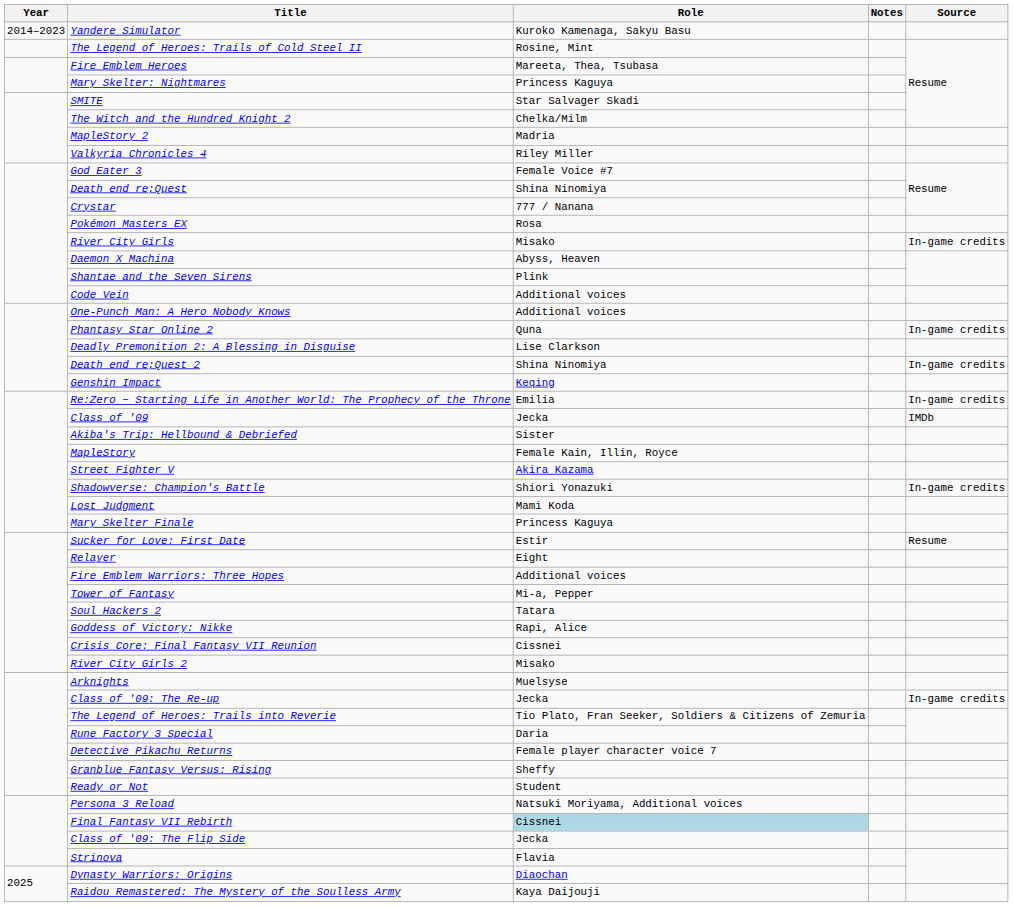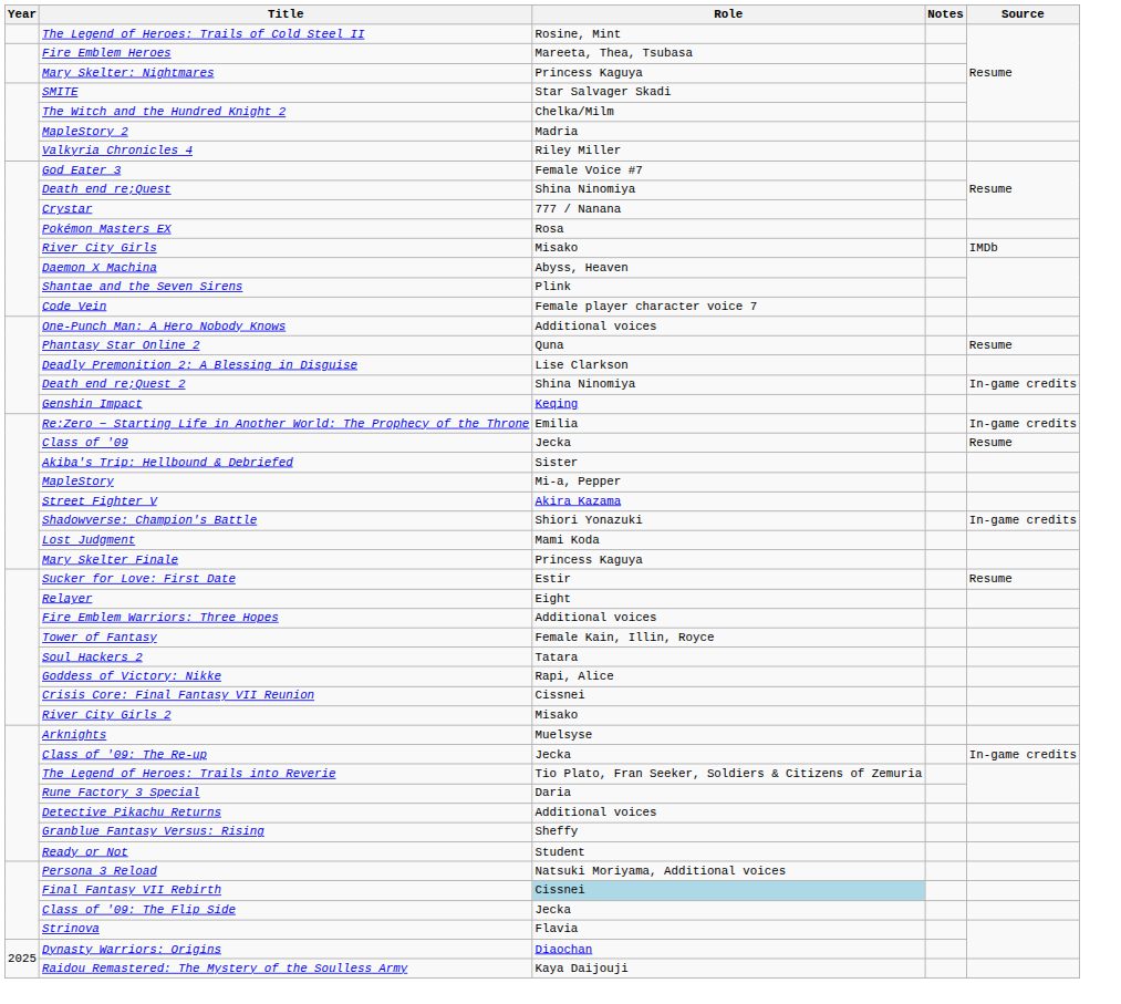- row: 2014–2023 | Yandere Simulator | Kuroko Kamenaga, Sakyu Basu
River City Girls | Source: In-game credits -> IMDb
Code Vein | Role: Additional voices -> Female player character voice 7
Phantasy Star Online 2 | Source: In-game credits -> Resume
Class of '09 | Source: IMDb -> Resume
MapleStory | Role: Female Kain, Illin, Royce -> Mi-a, Pepper
Tower of Fantasy | Role: Mi-a, Pepper -> Female Kain, Illin, Royce
Detective Pikachu Returns | Role: Female player character voice 7 -> Additional voices
